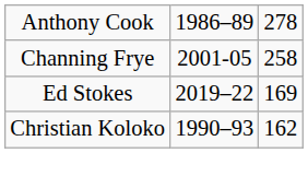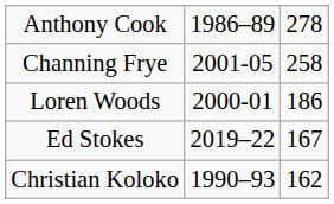+ row: Loren Woods | 2000-01 | 186
Ed Stokes | column 3: 169 -> 167
